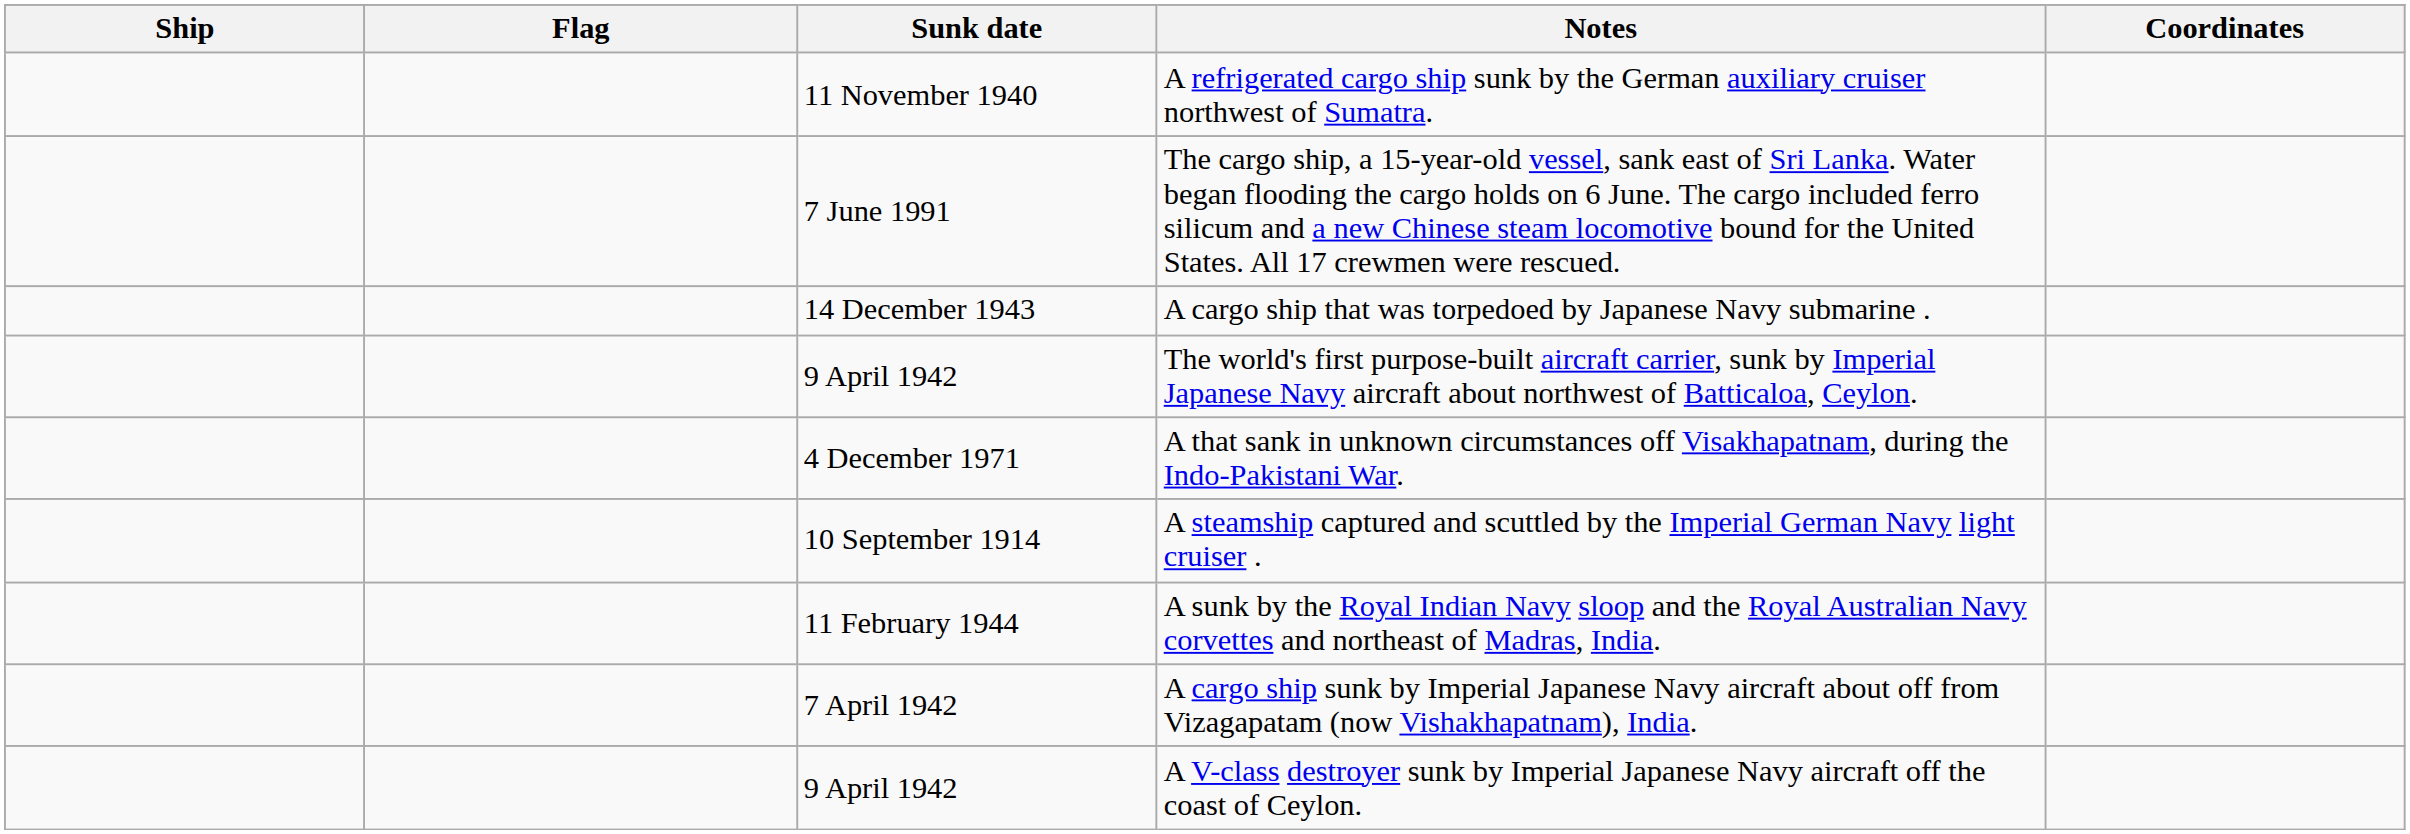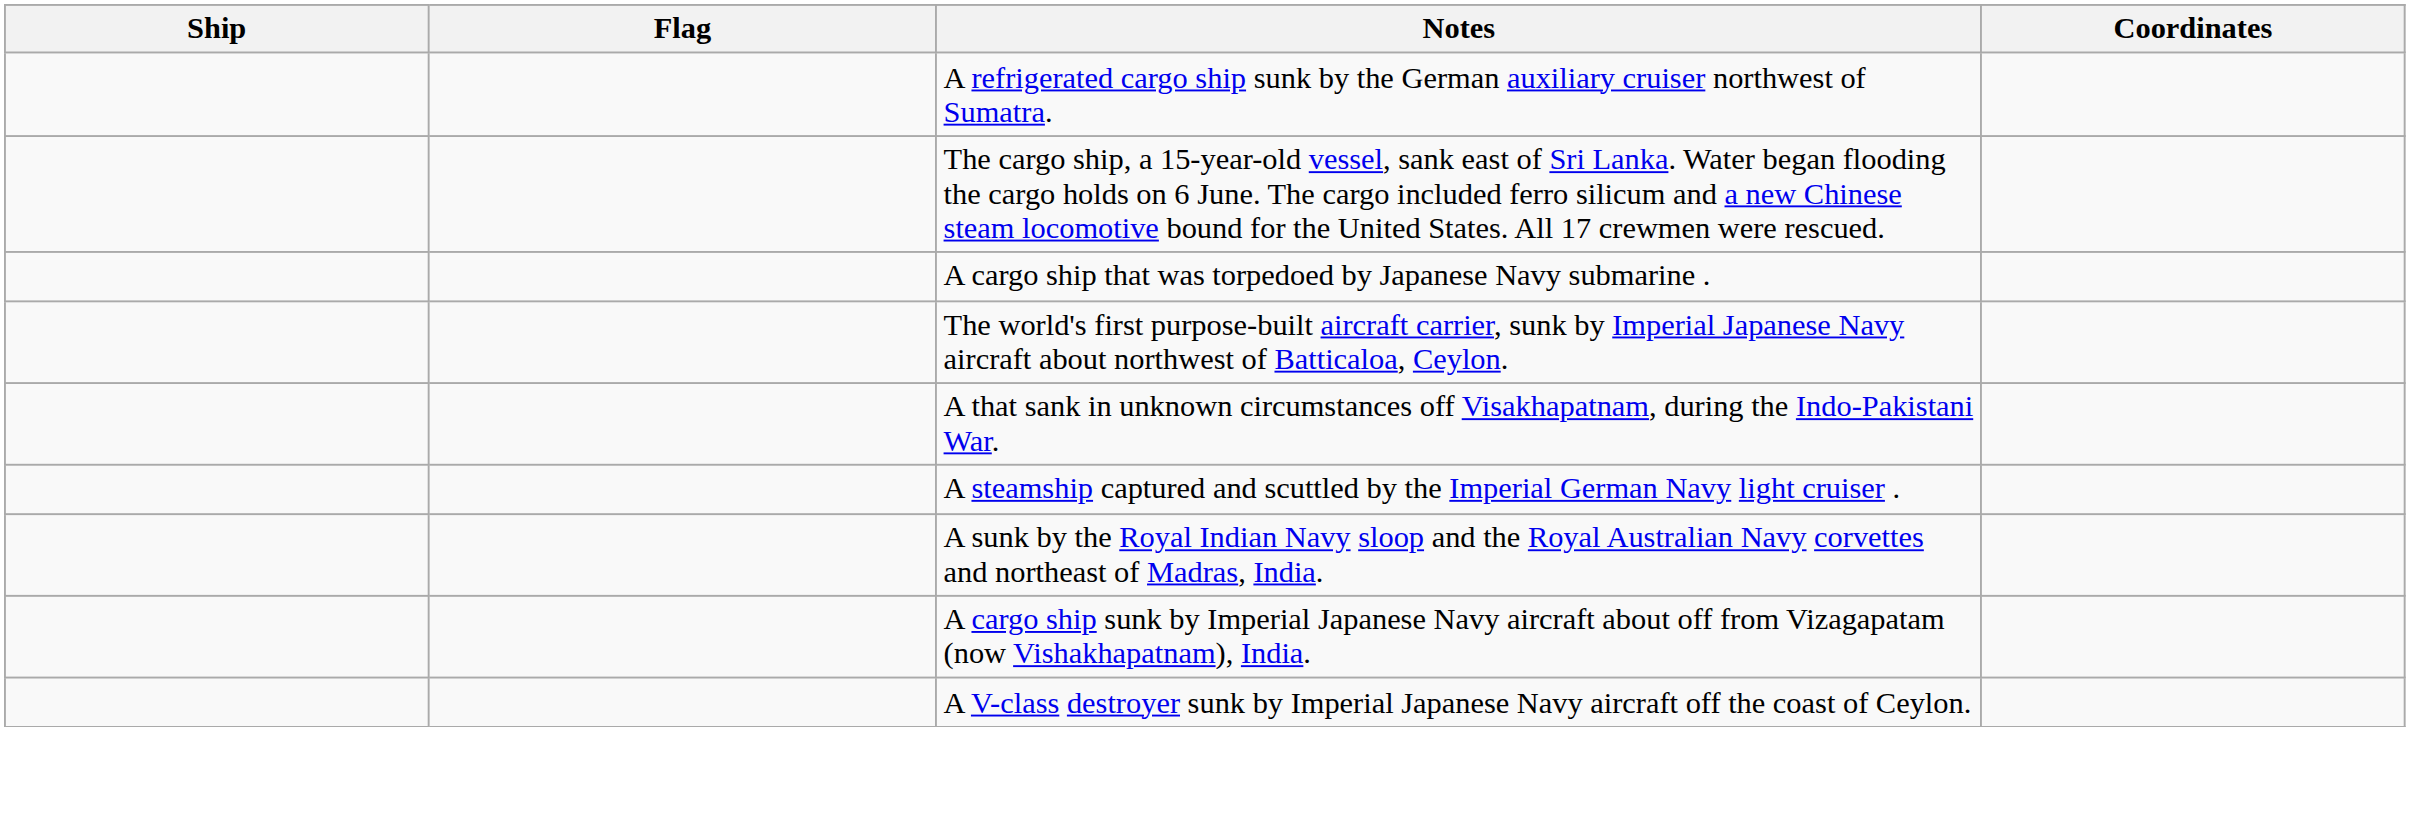- column: Sunk date | 11 November 1940 | 7 June 1991 | 14 December 1943 | 9 April 1942 | 4 December 1971 | 10 September 1914 | 11 February 1944 | 7 April 1942 | 9 April 1942
